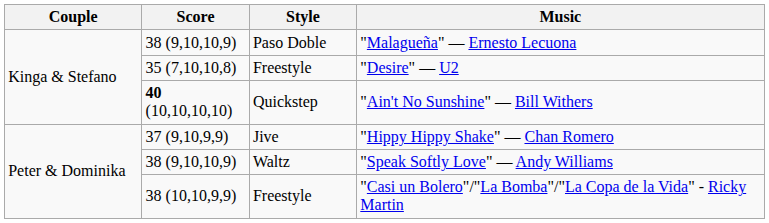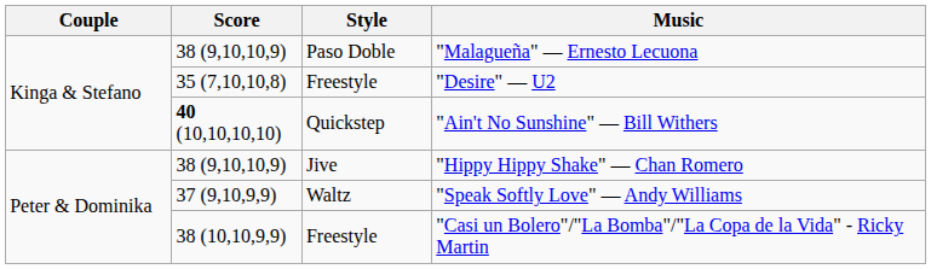"Hippy Hippy Shake" — Chan Romero | Score: 37 (9,10,9,9) -> 38 (9,10,10,9)
"Speak Softly Love" — Andy Williams | Score: 38 (9,10,10,9) -> 37 (9,10,9,9)
